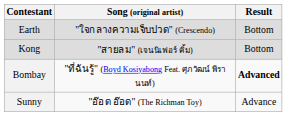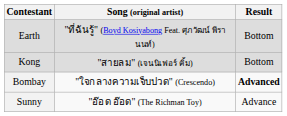Earth | Song (original artist): "ใจกลางความเจ็บปวด" (Crescendo) -> "ที่ฉันรู้" (Boyd Kosiyabong Feat. ศุภวัฒน์ พีรานนท์)
Bombay | Song (original artist): "ที่ฉันรู้" (Boyd Kosiyabong Feat. ศุภวัฒน์ พีรานนท์) -> "ใจกลางความเจ็บปวด" (Crescendo)
